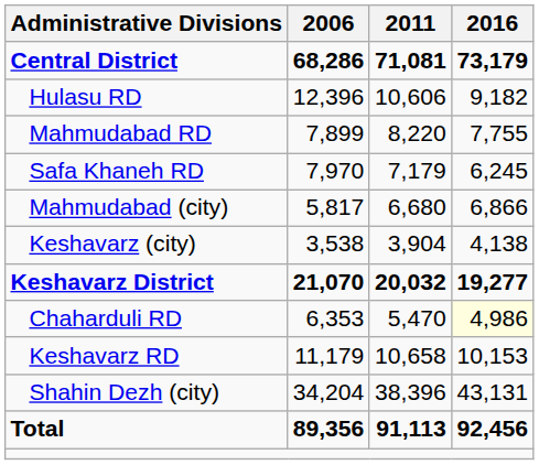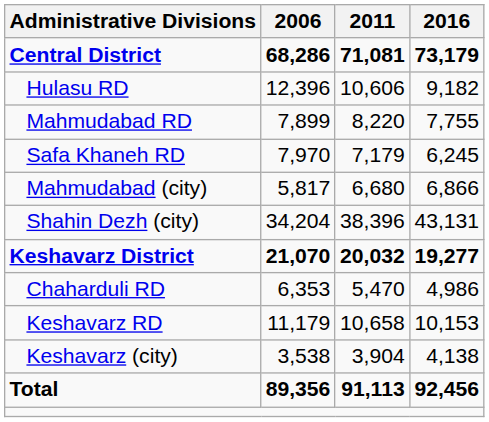rows swapped: Shahin Dezh (city) <-> Keshavarz (city)
Chaharduli RD | 2016: lightyellow background -> no background
